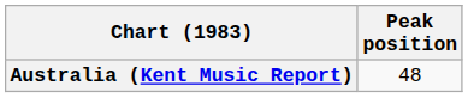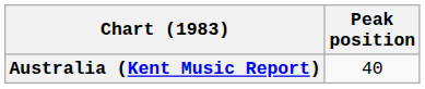Australia (Kent Music Report) | Peak position: 48 -> 40
